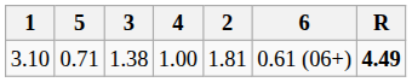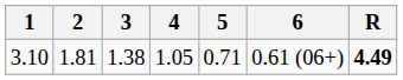columns swapped: 2 <-> 5
3.10 | 4: 1.00 -> 1.05
